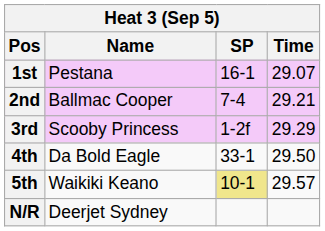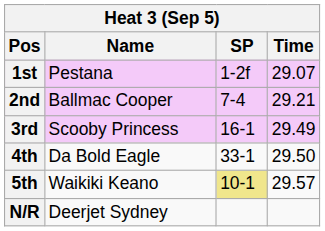1st | SP: 16-1 -> 1-2f
3rd | SP: 1-2f -> 16-1
3rd | Time: 29.29 -> 29.49
